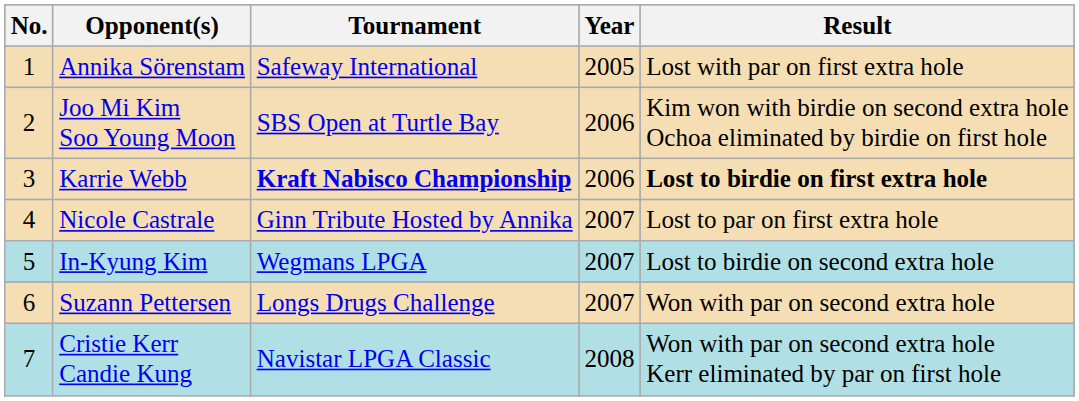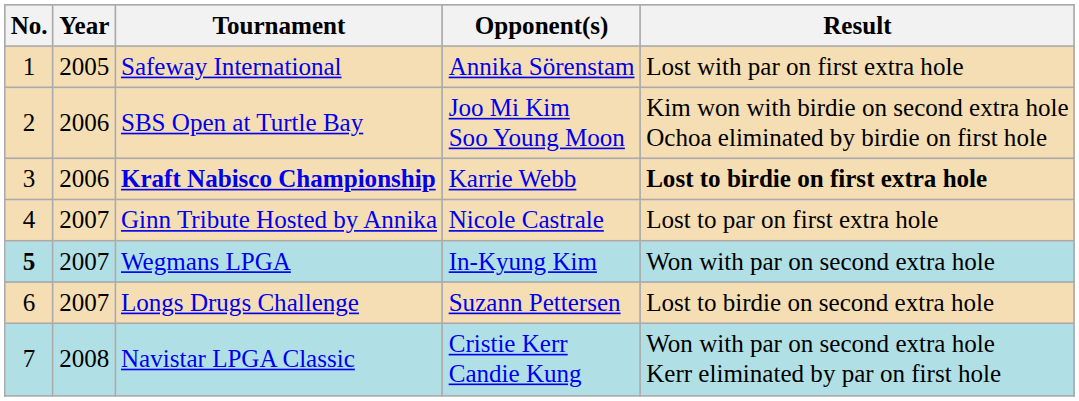columns swapped: Year <-> Opponent(s)
Wegmans LPGA | No.: normal -> bold
Wegmans LPGA | Result: Lost to birdie on second extra hole -> Won with par on second extra hole
Longs Drugs Challenge | Result: Won with par on second extra hole -> Lost to birdie on second extra hole
